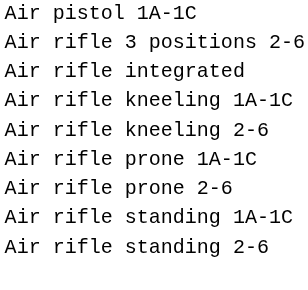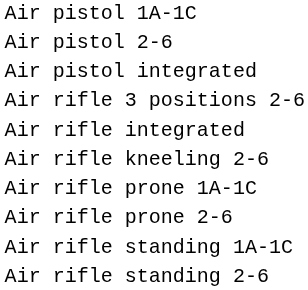+ row: Air pistol 2-6
+ row: Air pistol integrated
- row: Air rifle kneeling 1A-1C
